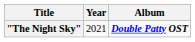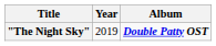"The Night Sky" | Year: 2021 -> 2019
